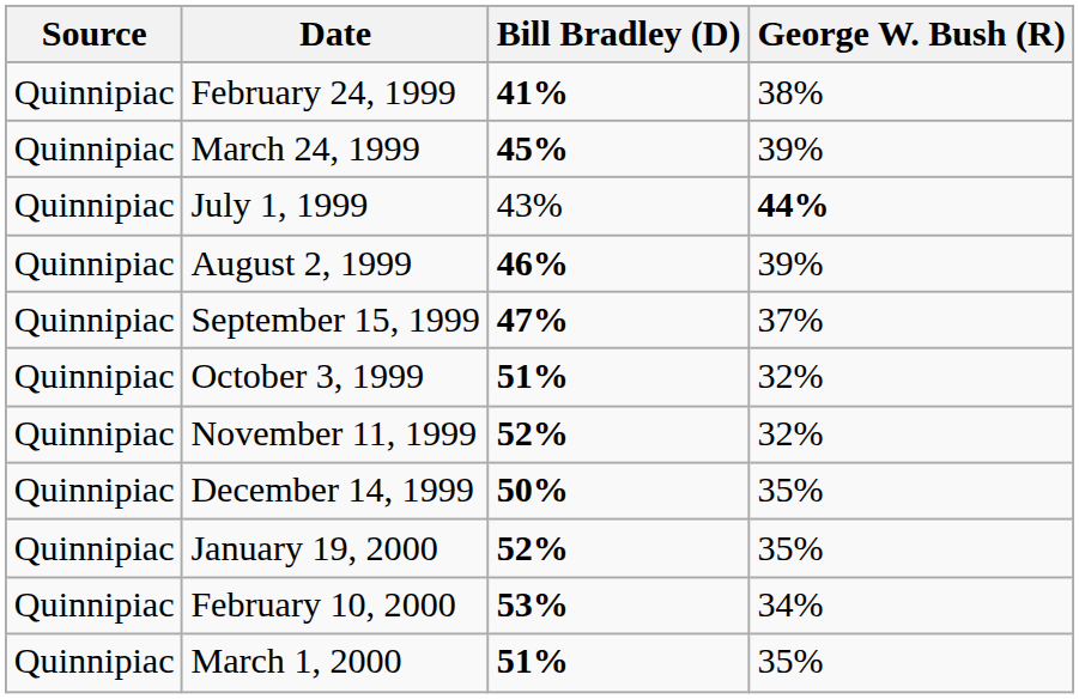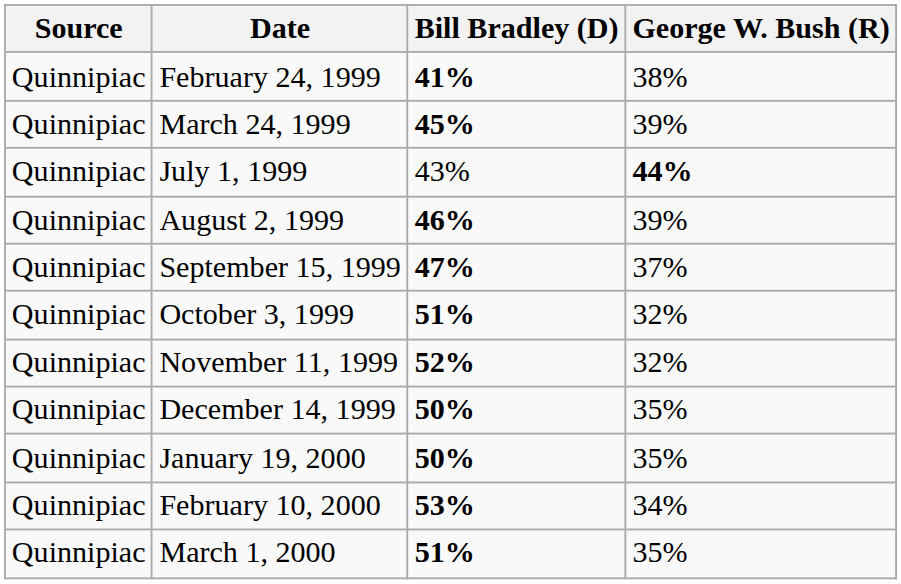January 19, 2000 | Bill Bradley (D): 52% -> 50%
